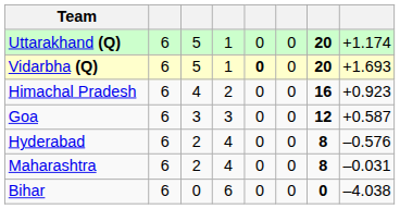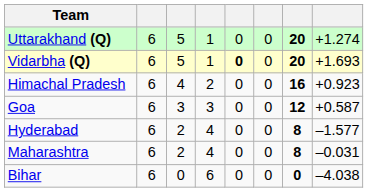Uttarakhand (Q) | column 8: +1.174 -> +1.274
Hyderabad | column 8: –0.576 -> –1.577
